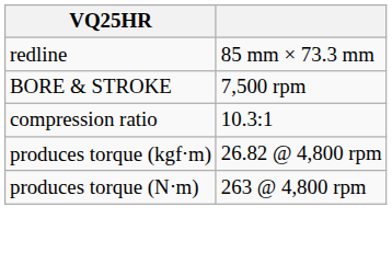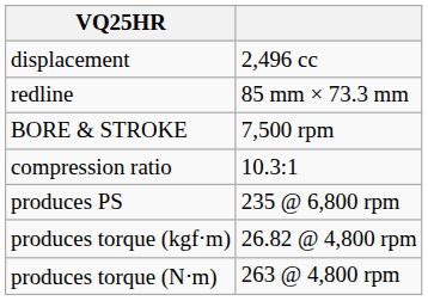+ row: displacement | 2,496 cc
+ row: produces PS | 235 @ 6,800 rpm
